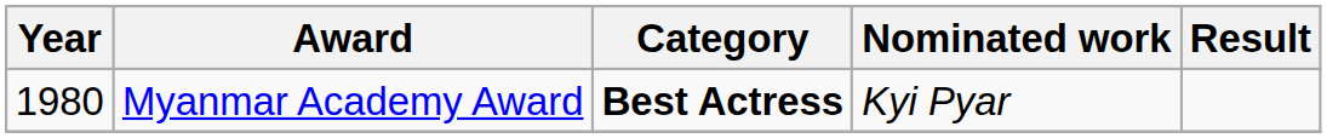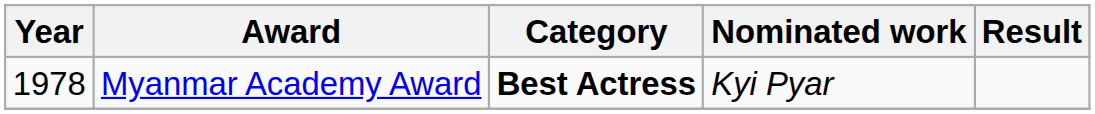Myanmar Academy Award | Year: 1980 -> 1978
